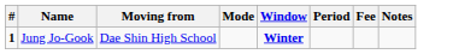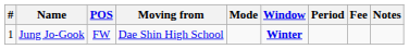+ column: POS | FW
Jung Jo-Gook | #: bold -> normal
